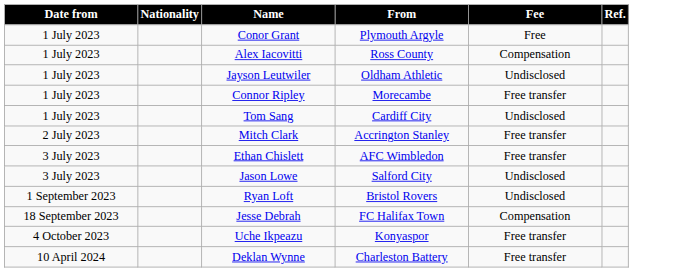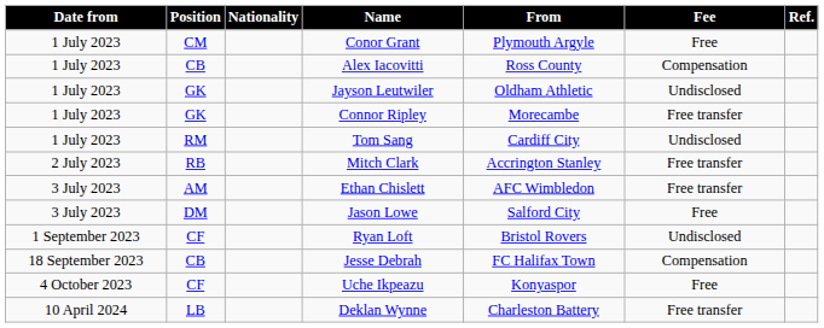+ column: Position | CM | CB | GK | GK | RM | RB | AM | DM | CF | CB | CF | LB
Jason Lowe | Fee: Undisclosed -> Free
Uche Ikpeazu | Fee: Free transfer -> Free
